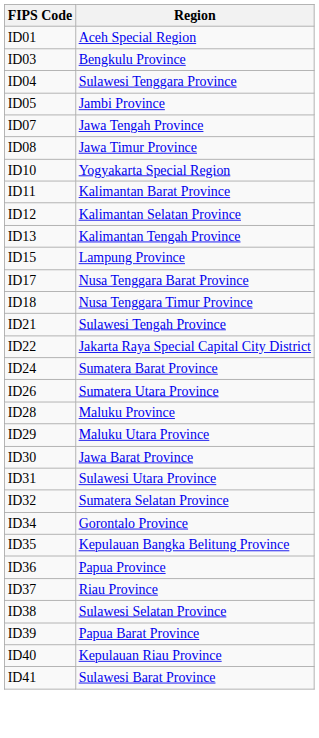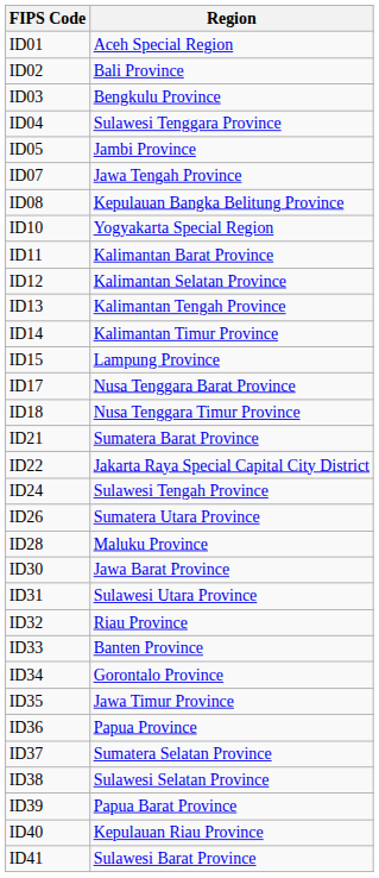+ row: ID02 | Bali Province
ID08 | Region: Jawa Timur Province -> Kepulauan Bangka Belitung Province
+ row: ID14 | Kalimantan Timur Province
ID21 | Region: Sulawesi Tengah Province -> Sumatera Barat Province
ID24 | Region: Sumatera Barat Province -> Sulawesi Tengah Province
- row: ID29 | Maluku Utara Province
ID32 | Region: Sumatera Selatan Province -> Riau Province
+ row: ID33 | Banten Province
ID35 | Region: Kepulauan Bangka Belitung Province -> Jawa Timur Province
ID37 | Region: Riau Province -> Sumatera Selatan Province
